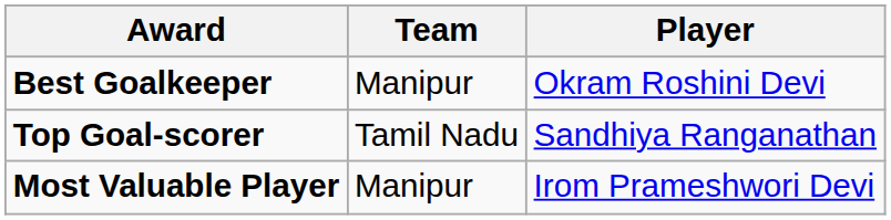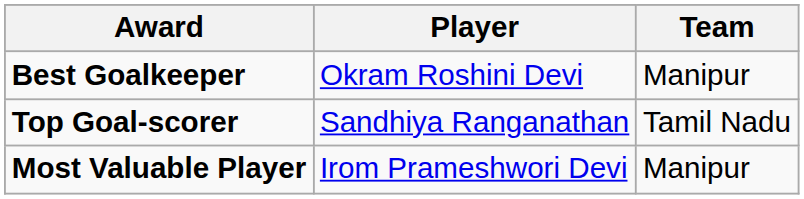columns swapped: Player <-> Team
